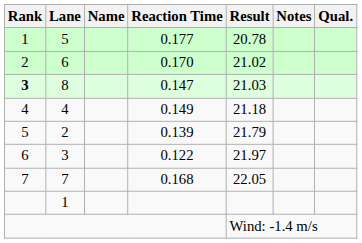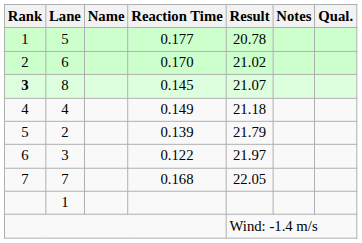8 | Reaction Time: 0.147 -> 0.145
8 | Result: 21.03 -> 21.07
